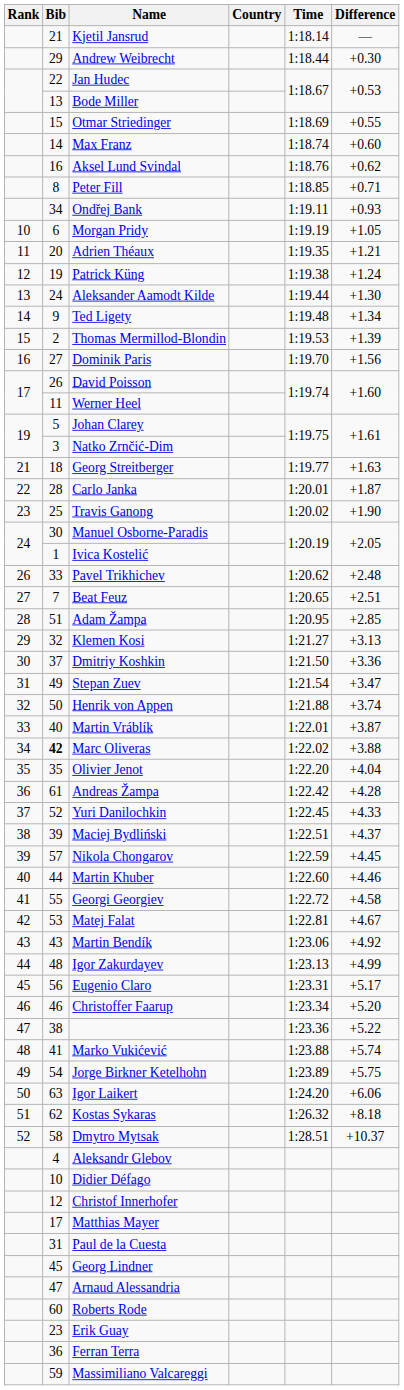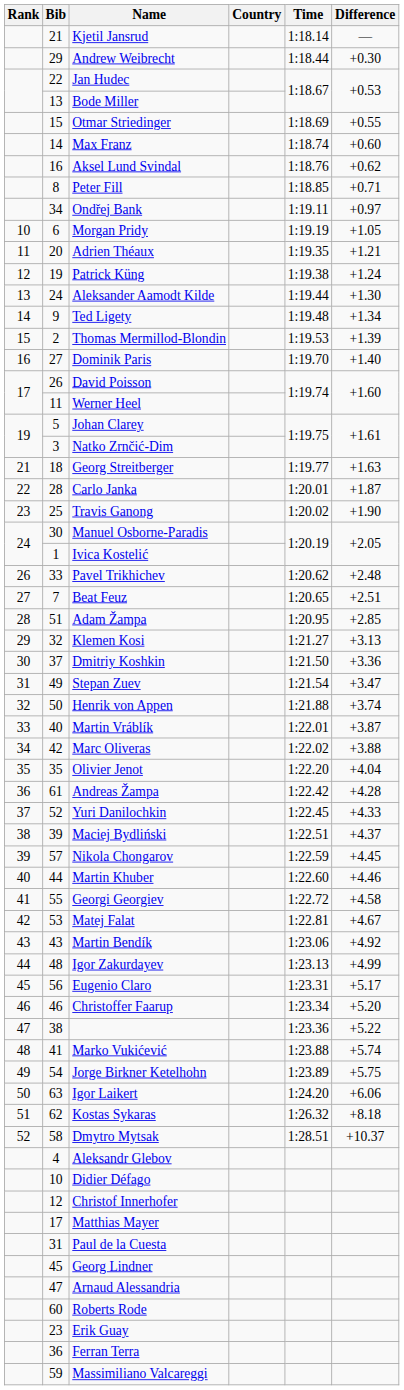Ondřej Bank | Difference: +0.93 -> +0.97
Dominik Paris | Difference: +1.56 -> +1.40
Marc Oliveras | Bib: bold -> normal
